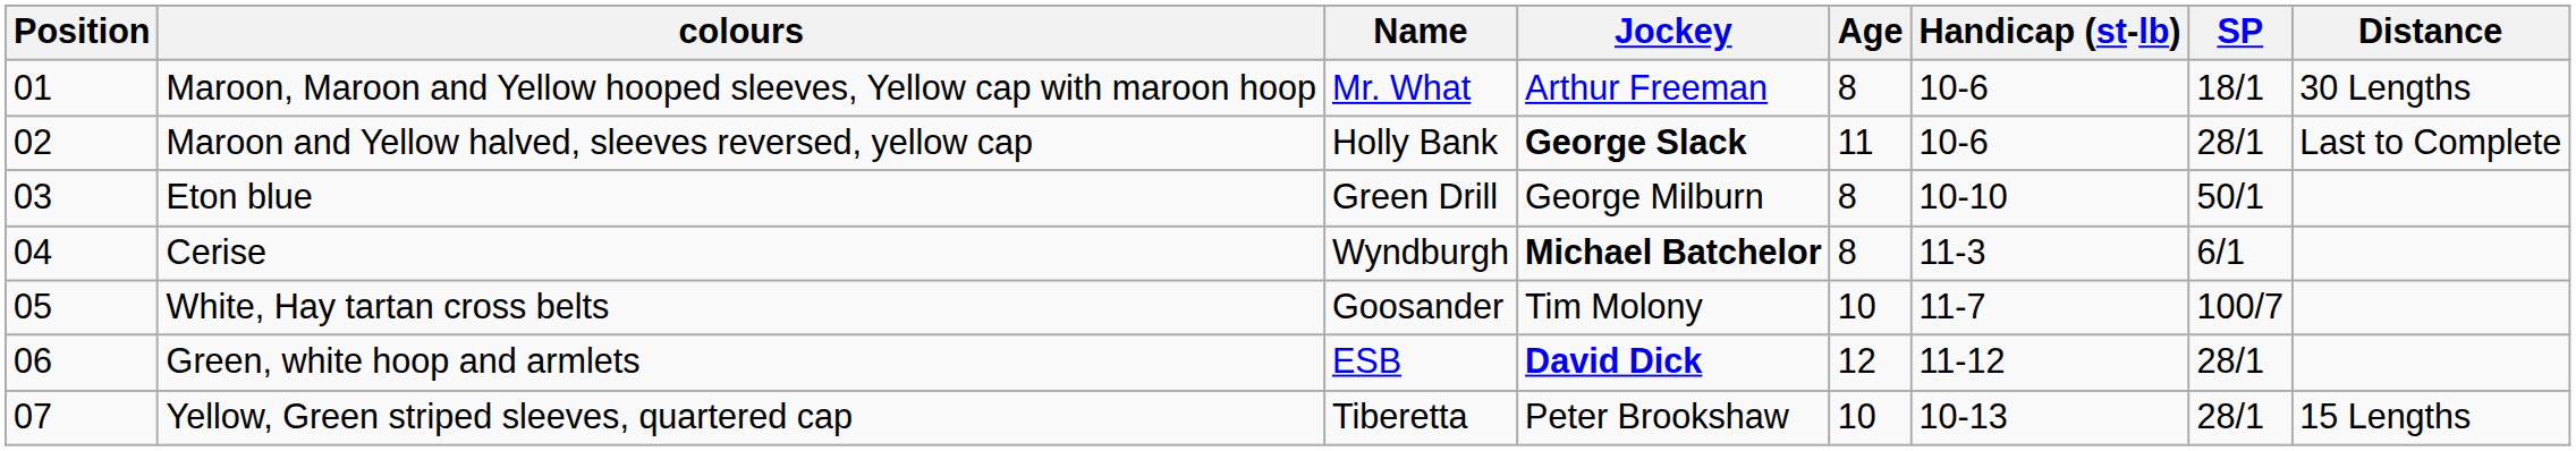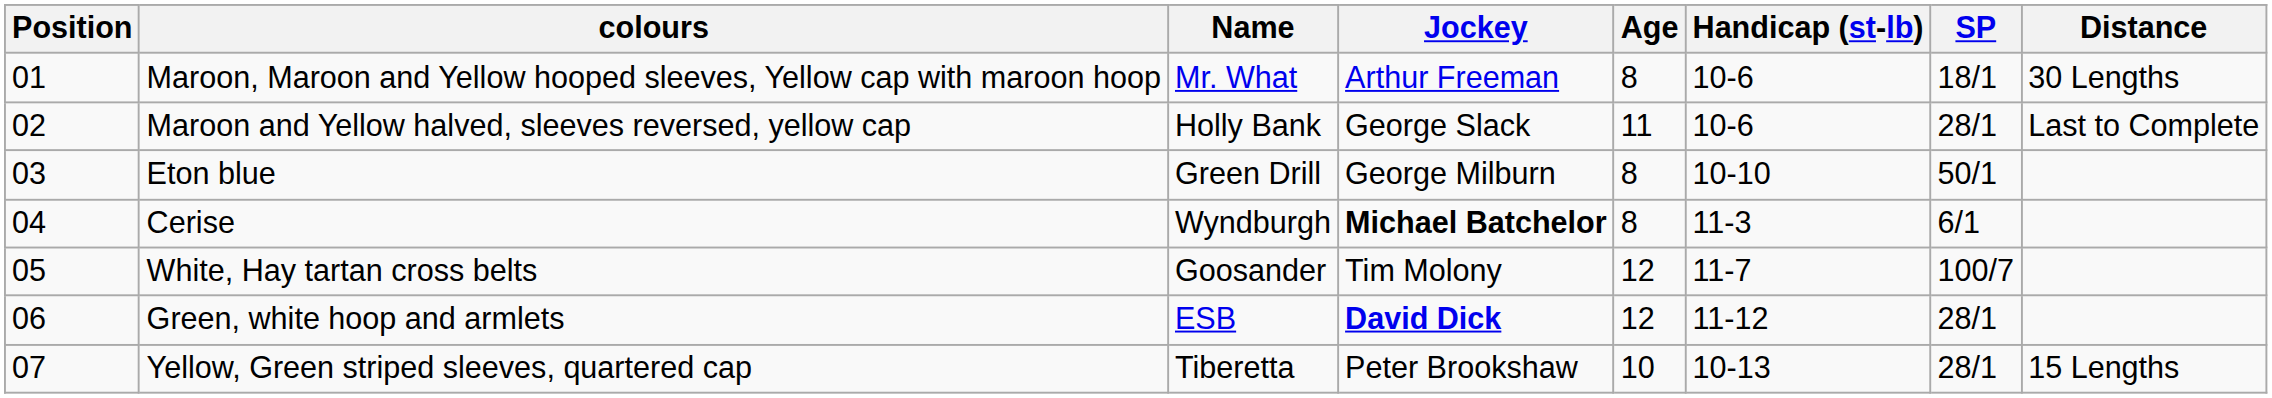Maroon and Yellow halved, sleeves reversed, yellow cap | Jockey: bold -> normal
White, Hay tartan cross belts | Age: 10 -> 12
